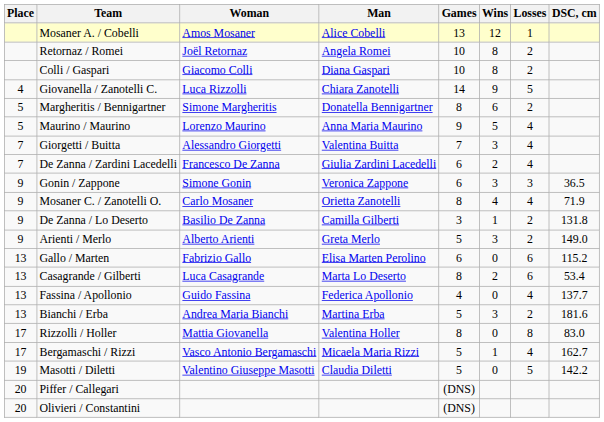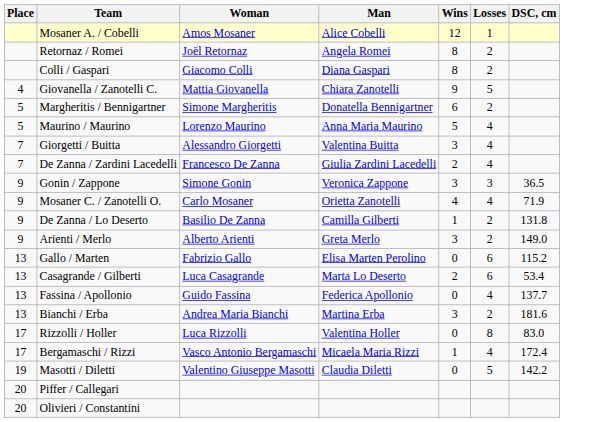- column: Games | 13 | 10 | 10 | 14 | 8 | 9 | 7 | 6 | 6 | 8 | 3 | 5 | 6 | 8 | 4 | 5 | 8 | 5 | 5 | (DNS) | (DNS)
Giovanella / Zanotelli C. | Woman: Luca Rizzolli -> Mattia Giovanella
Rizzolli / Holler | Woman: Mattia Giovanella -> Luca Rizzolli
Bergamaschi / Rizzi | DSC, cm: 162.7 -> 172.4
